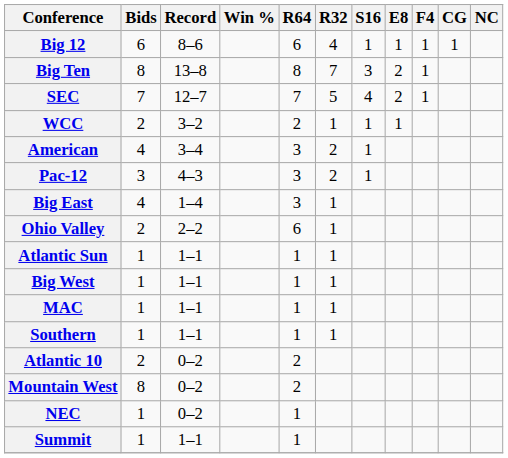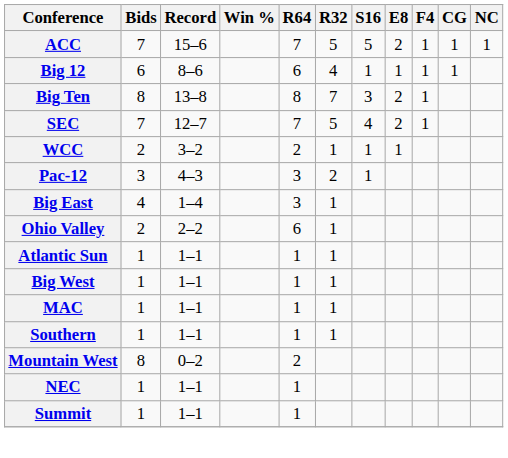+ row: ACC | 7 | 15–6 | 7 | 5 | 5 | 2 | 1 | 1 | 1
- row: American | 4 | 3–4 | 3 | 2 | 1
- row: Atlantic 10 | 2 | 0–2 | 2
NEC | Record: 0–2 -> 1–1
